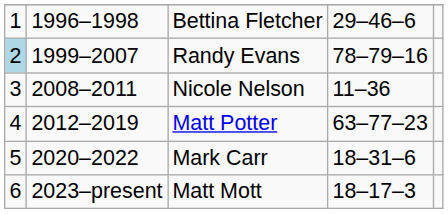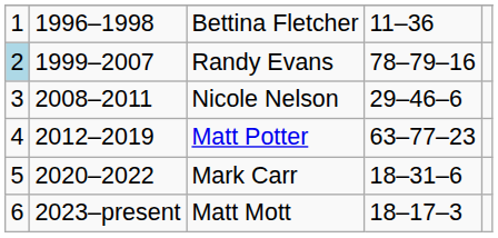Bettina Fletcher | column 4: 29–46–6 -> 11–36
Nicole Nelson | column 4: 11–36 -> 29–46–6
